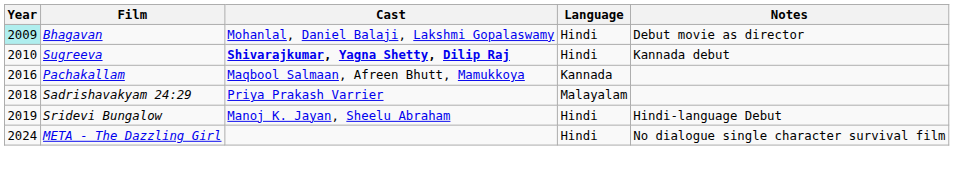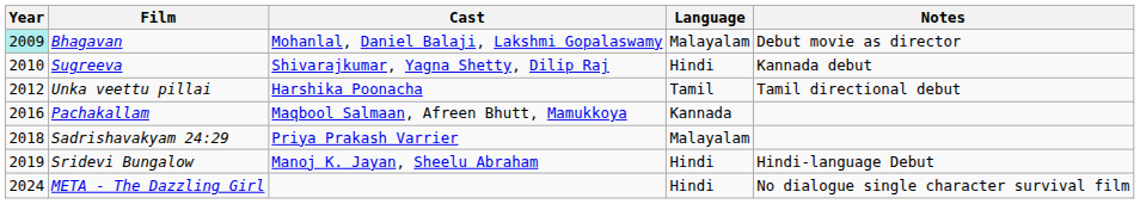Bhagavan | Language: Hindi -> Malayalam
Sugreeva | Cast: bold -> normal
+ row: 2012 | Unka veettu pillai | Harshika Poonacha | Tamil | Tamil directional debut
